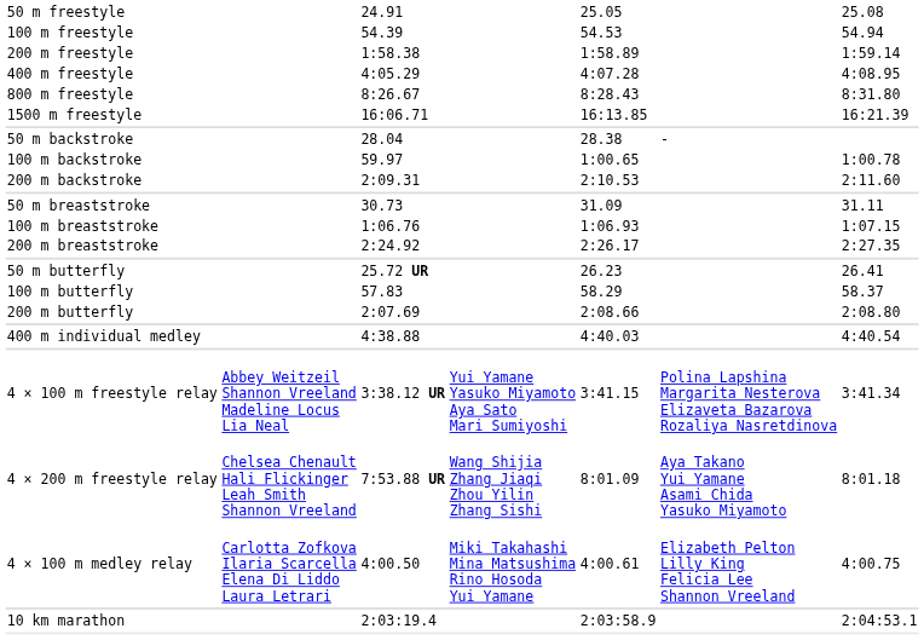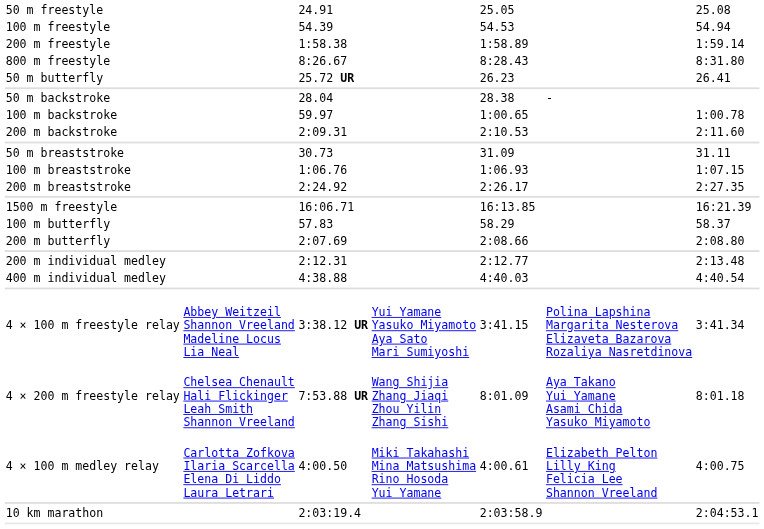- row: 400 m freestyle | 4:05.29 | 4:07.28 | 4:08.95
rows swapped: 1500 m freestyle <-> 50 m butterfly
+ row: 200 m individual medley | 2:12.31 | 2:12.77 | 2:13.48
